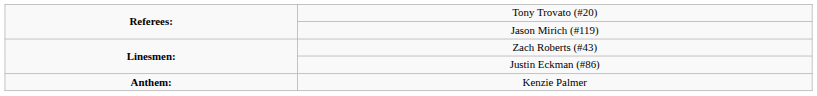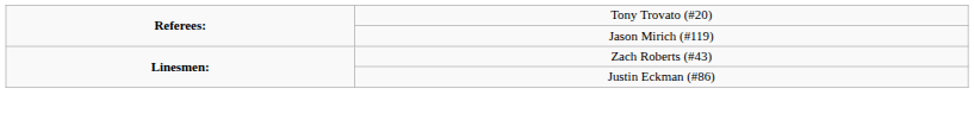- row: Anthem: | Kenzie Palmer
